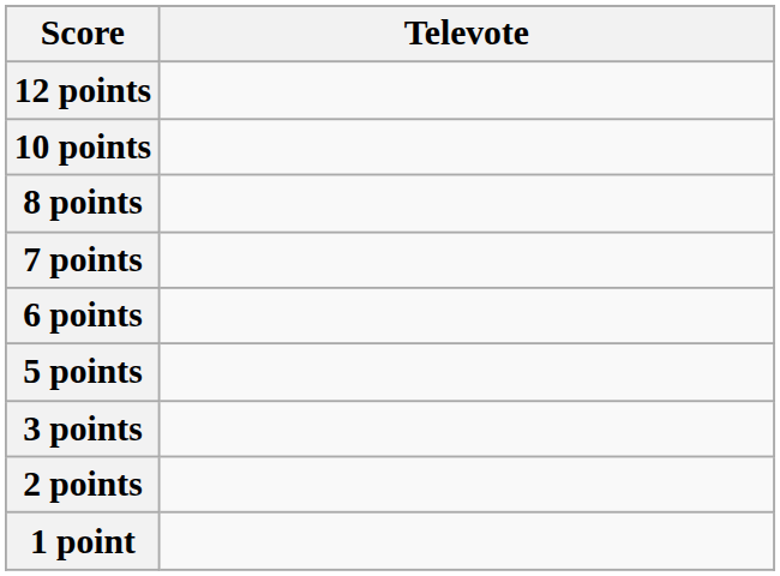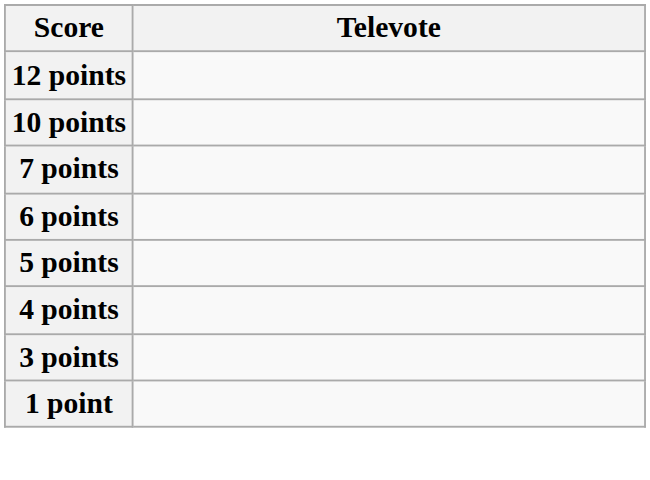- row: 8 points
+ row: 4 points
- row: 2 points
